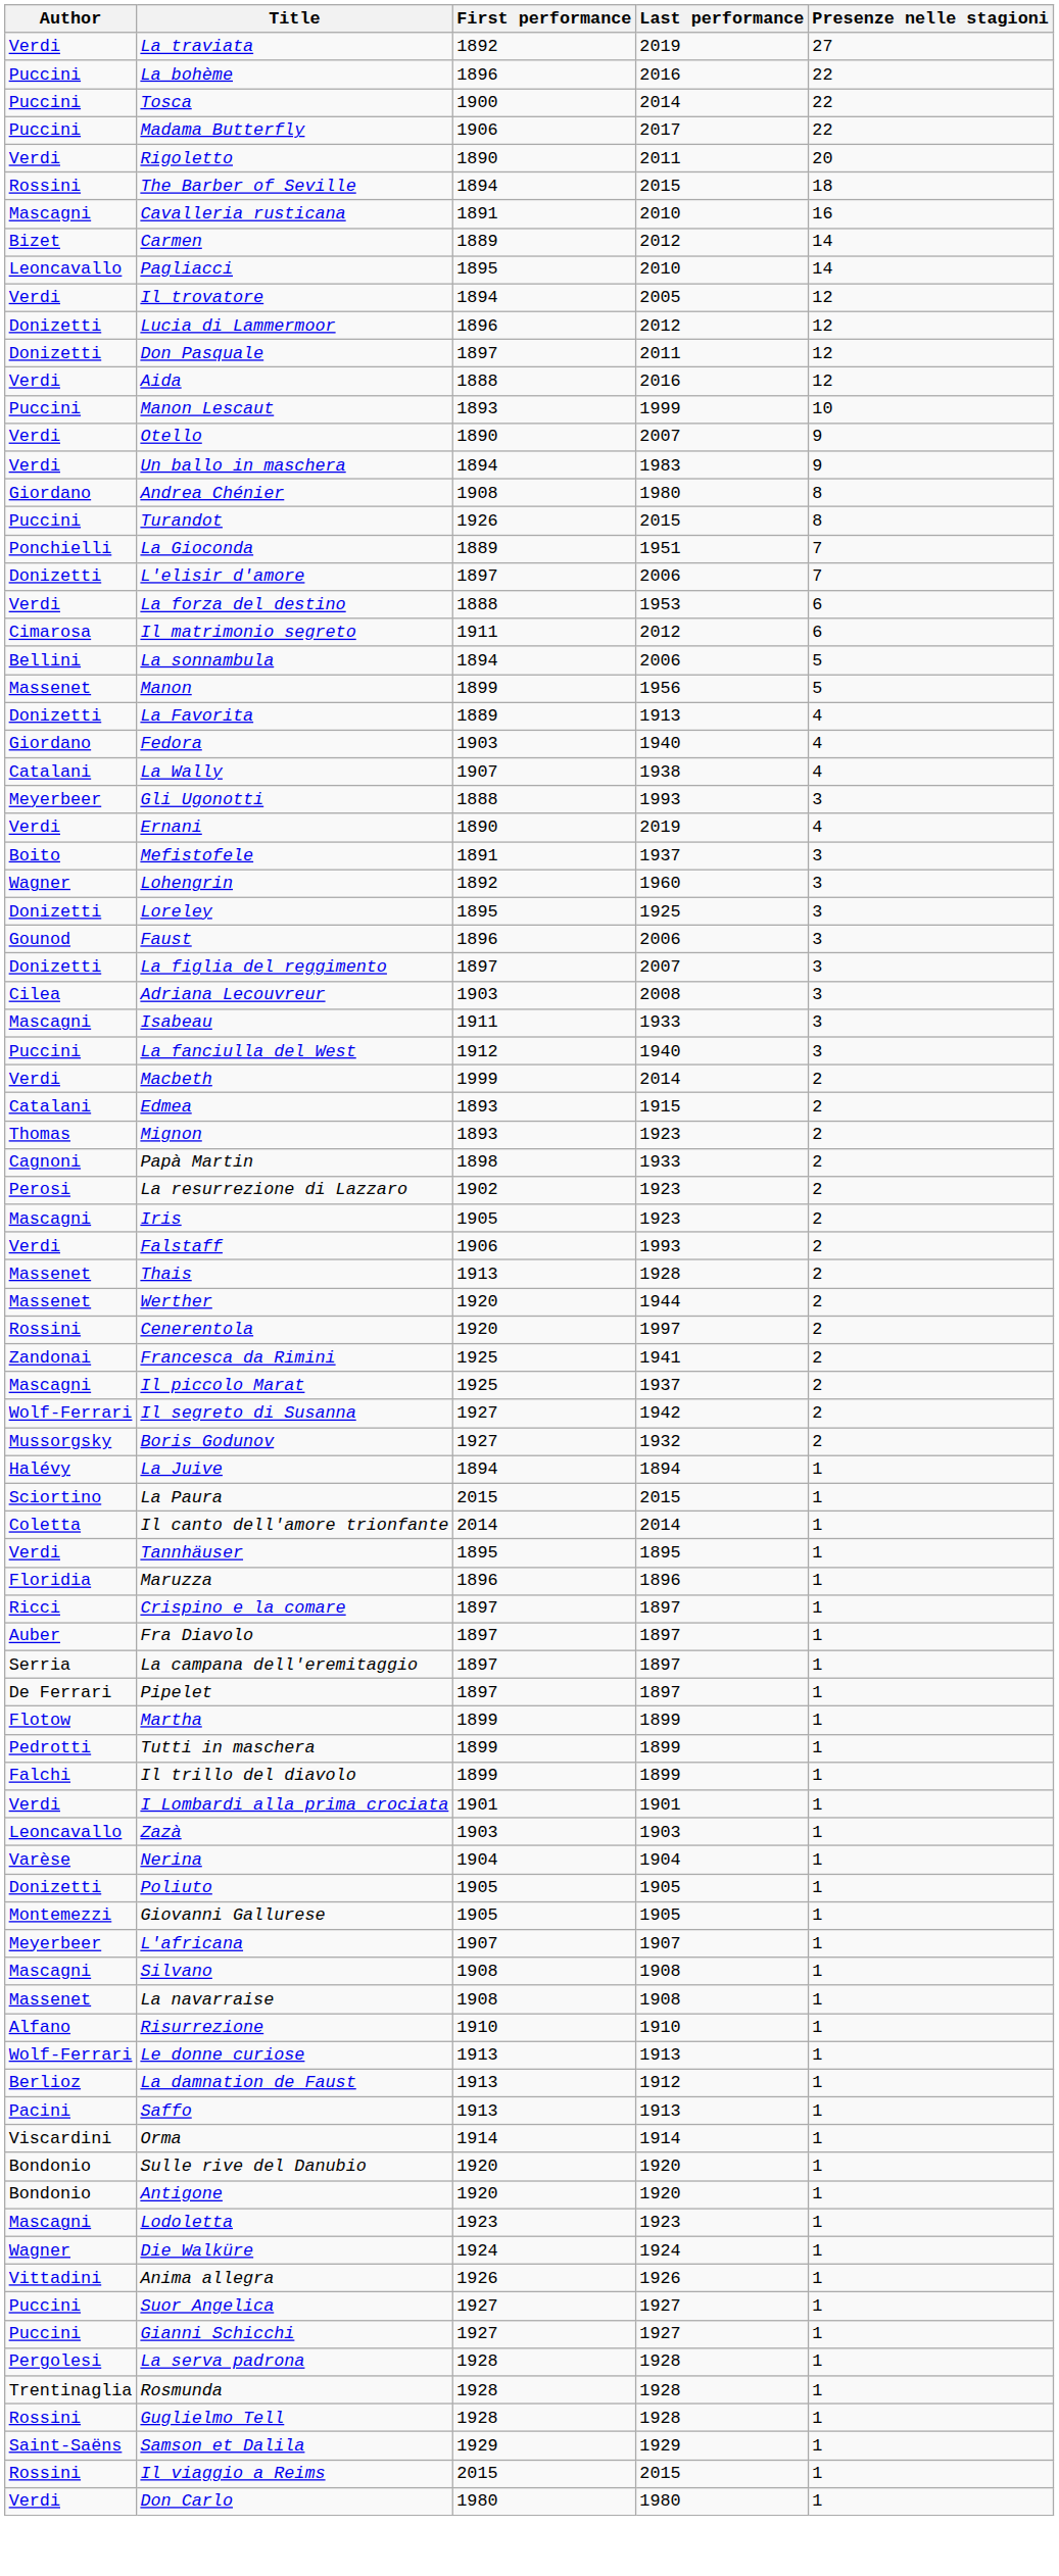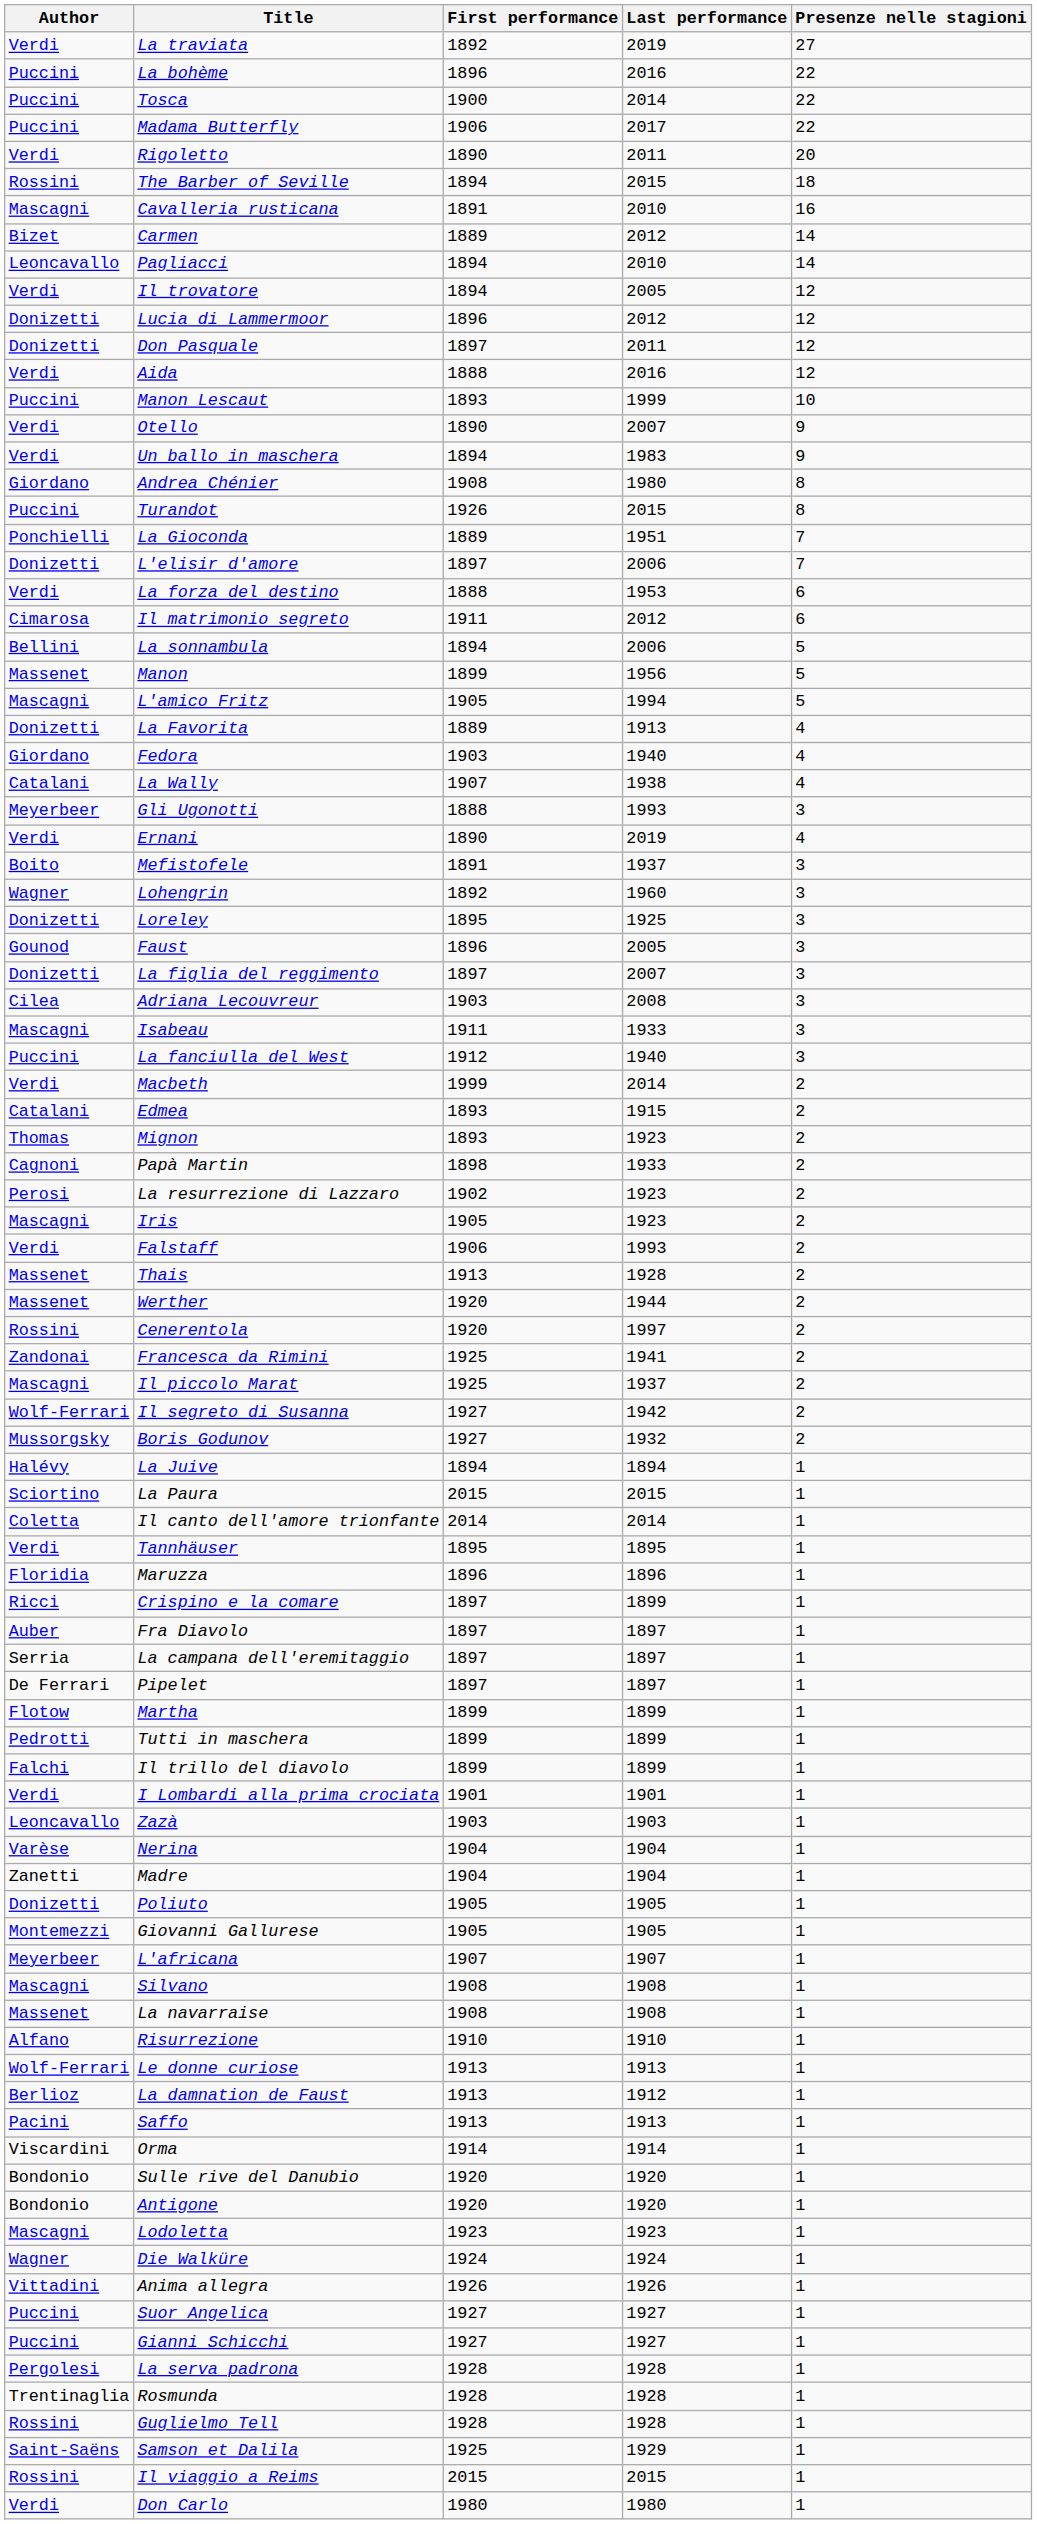Pagliacci | First performance: 1895 -> 1894
+ row: Mascagni | L'amico Fritz | 1905 | 1994 | 5
Faust | Last performance: 2006 -> 2005
Crispino e la comare | Last performance: 1897 -> 1899
+ row: Zanetti | Madre | 1904 | 1904 | 1
Samson et Dalila | First performance: 1929 -> 1925
